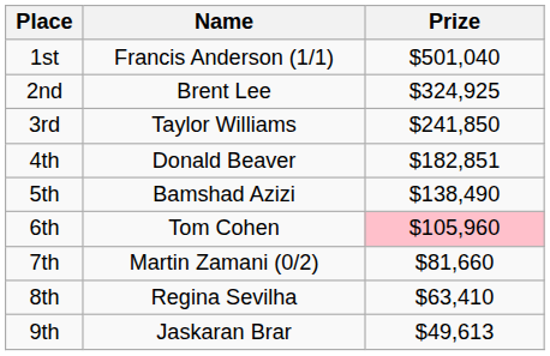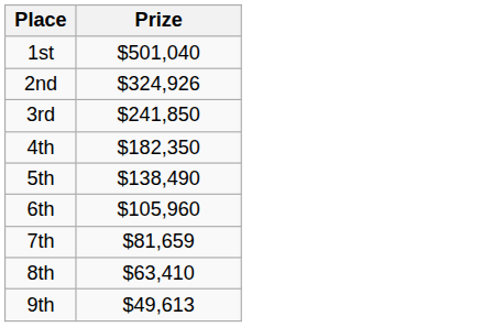- column: Name | Francis Anderson (1/1) | Brent Lee | Taylor Williams | Donald Beaver | Bamshad Azizi | Tom Cohen | Martin Zamani (0/2) | Regina Sevilha | Jaskaran Brar
2nd | Prize: $324,925 -> $324,926
4th | Prize: $182,851 -> $182,350
6th | Prize: pink background -> no background
7th | Prize: $81,660 -> $81,659
